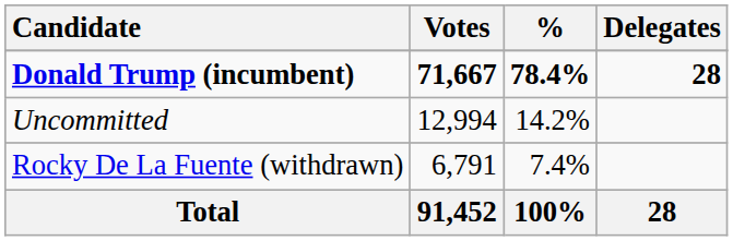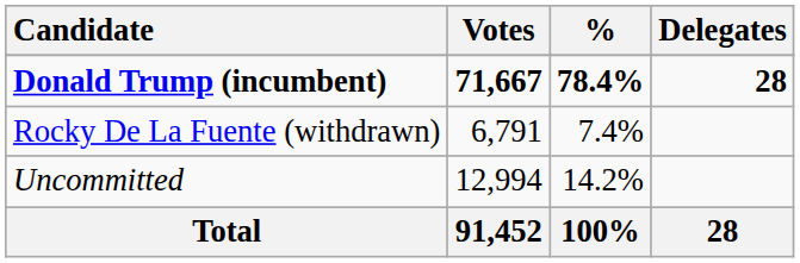rows swapped: Uncommitted <-> Rocky De La Fuente (withdrawn)
